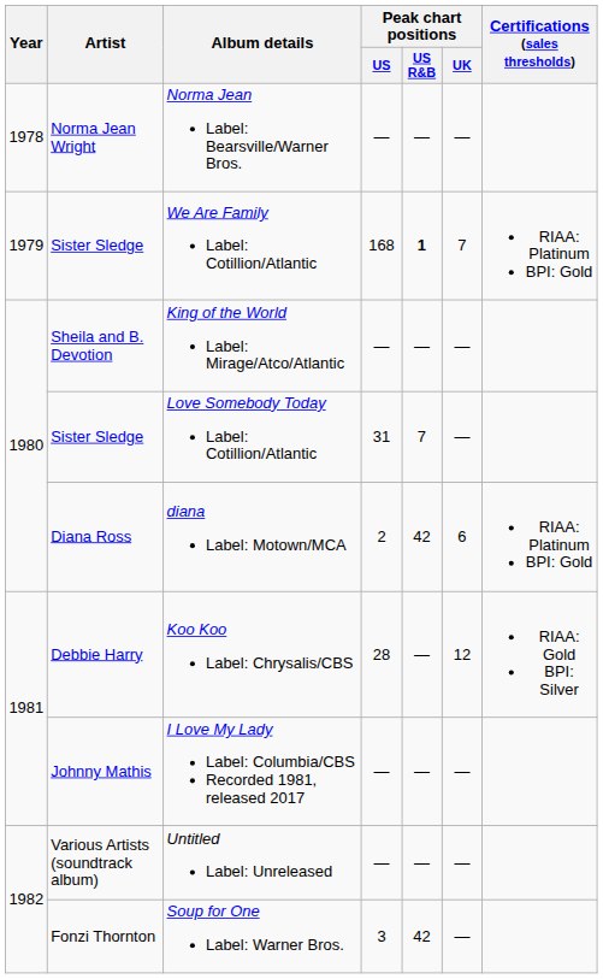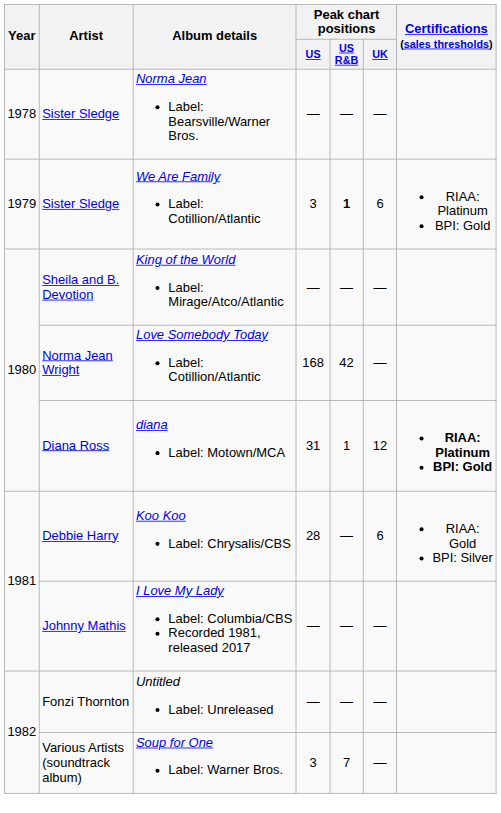Norma Jean Label: Bearsville/Warner Bros. | Artist: Norma Jean Wright -> Sister Sledge
We Are Family Label: Cotillion/Atlantic | Peak chart positions / US: 168 -> 3
We Are Family Label: Cotillion/Atlantic | Peak chart positions / UK: 7 -> 6
Love Somebody Today Label: Cotillion/Atlantic | Artist: Sister Sledge -> Norma Jean Wright
Love Somebody Today Label: Cotillion/Atlantic | Peak chart positions / US: 31 -> 168
Love Somebody Today Label: Cotillion/Atlantic | Peak chart positions / US R&B: 7 -> 42
diana Label: Motown/MCA | Peak chart positions / US: 2 -> 31
diana Label: Motown/MCA | Peak chart positions / US R&B: 42 -> 1
diana Label: Motown/MCA | Peak chart positions / UK: 6 -> 12
diana Label: Motown/MCA | Certifications (sales thresholds): normal -> bold
Koo Koo Label: Chrysalis/CBS | Peak chart positions / UK: 12 -> 6
Untitled Label: Unreleased | Artist: Various Artists (soundtrack album) -> Fonzi Thornton
Soup for One Label: Warner Bros. | Artist: Fonzi Thornton -> Various Artists (soundtrack album)
Soup for One Label: Warner Bros. | Peak chart positions / US R&B: 42 -> 7
